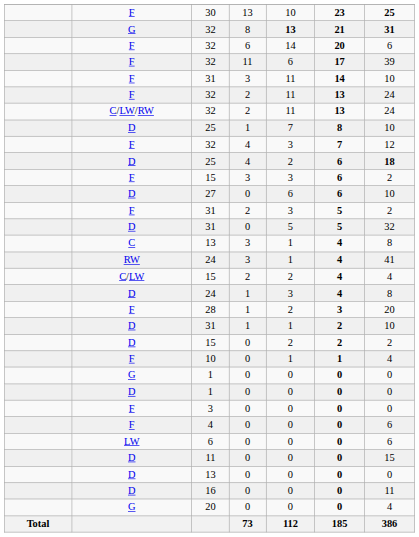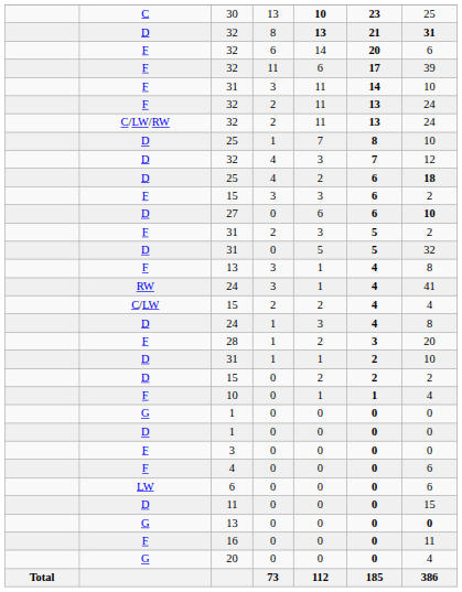30 | column 2: F -> C
30 | column 5: normal -> bold
30 | column 7: bold -> normal
32 / 8 | column 2: G -> D
32 / 4 | column 2: F -> D
27 | column 7: normal -> bold
13 / 3 | column 2: C -> F
13 / 0 | column 2: D -> G
13 / 0 | column 7: normal -> bold
16 | column 2: D -> F
